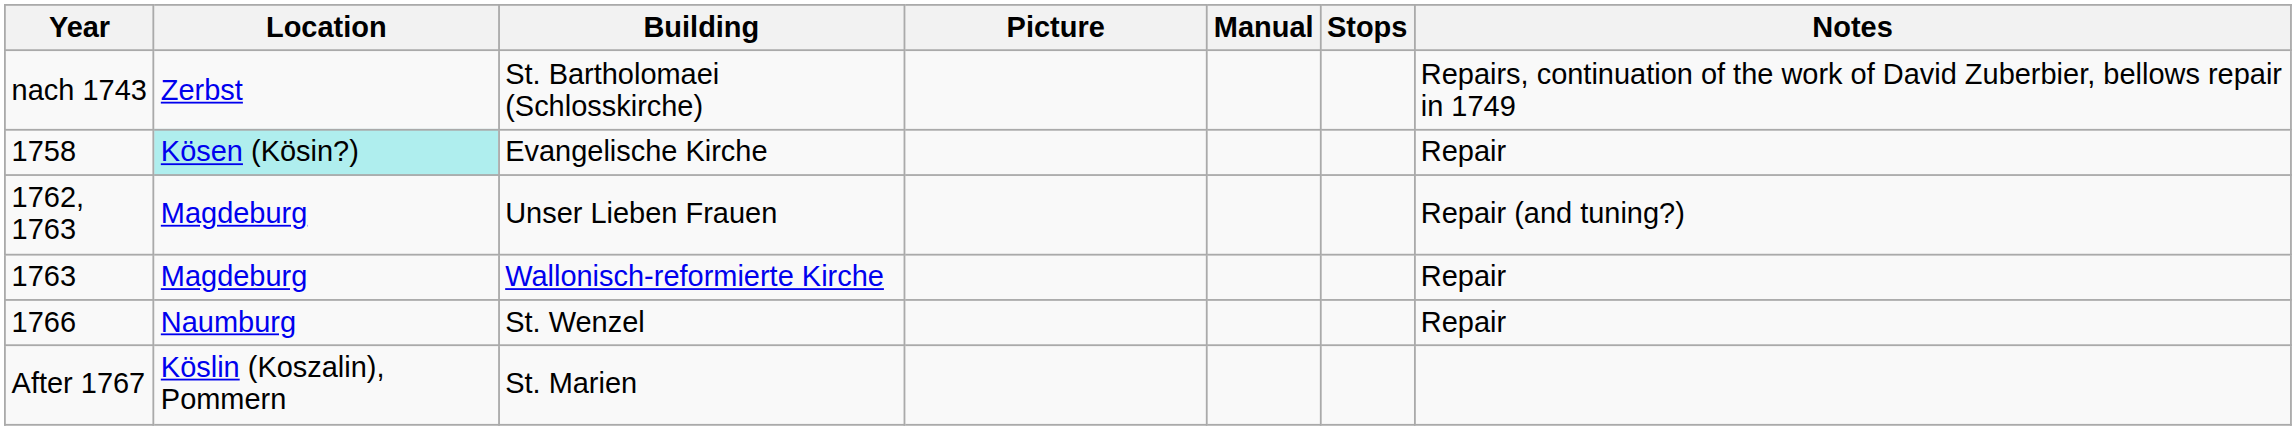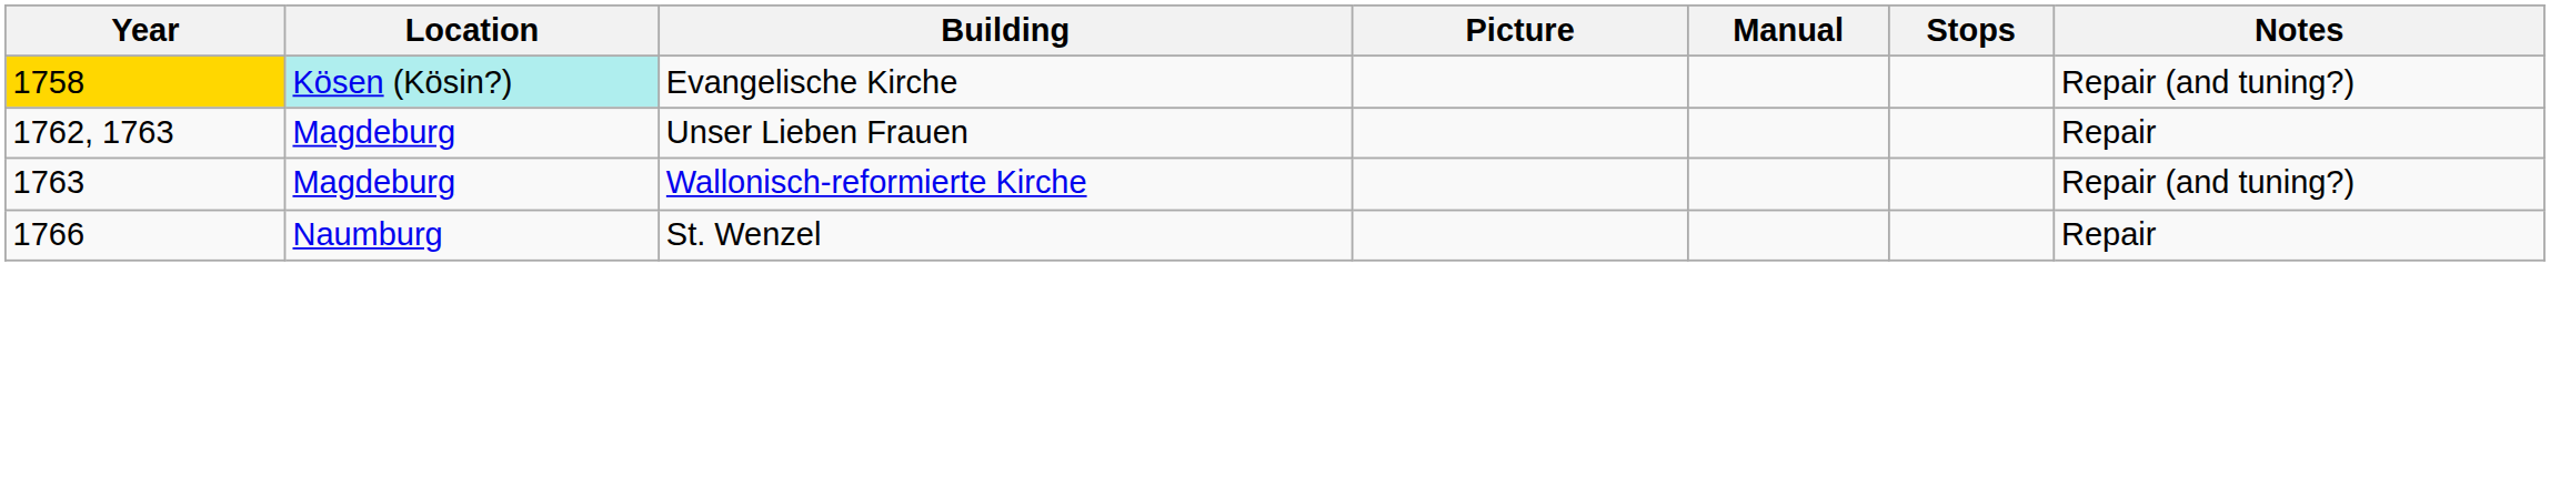- row: nach 1743 | Zerbst | St. Bartholomaei (Schlosskirche) | Repairs, continuation of the work of David Zuberbier, bellows repair in 1749
Evangelische Kirche | Year: no background -> gold background
Evangelische Kirche | Notes: Repair -> Repair (and tuning?)
Unser Lieben Frauen | Notes: Repair (and tuning?) -> Repair
Wallonisch-reformierte Kirche | Notes: Repair -> Repair (and tuning?)
- row: After 1767 | Köslin (Koszalin), Pommern | St. Marien
